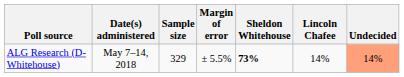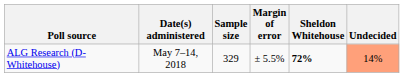- column: Lincoln Chafee | 14%
ALG Research (D-Whitehouse) | Sheldon Whitehouse: 73% -> 72%
